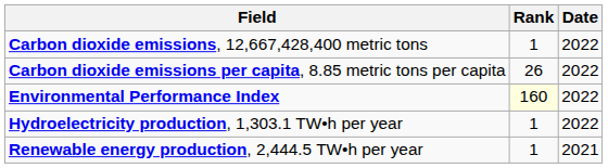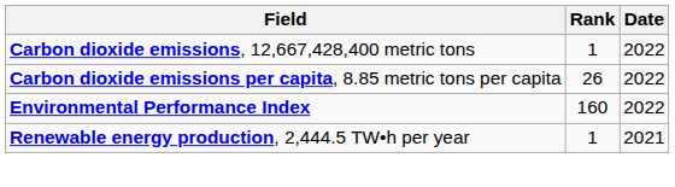Environmental Performance Index | Rank: lightyellow background -> no background
- row: Hydroelectricity production, 1,303.1 TW•h per year | 1 | 2022
